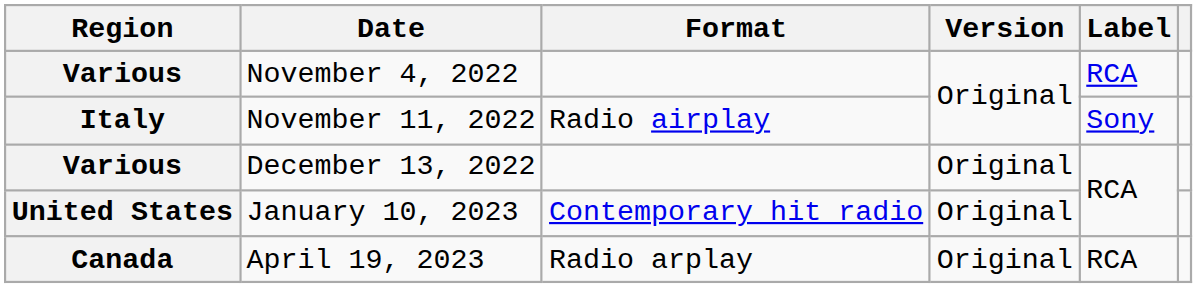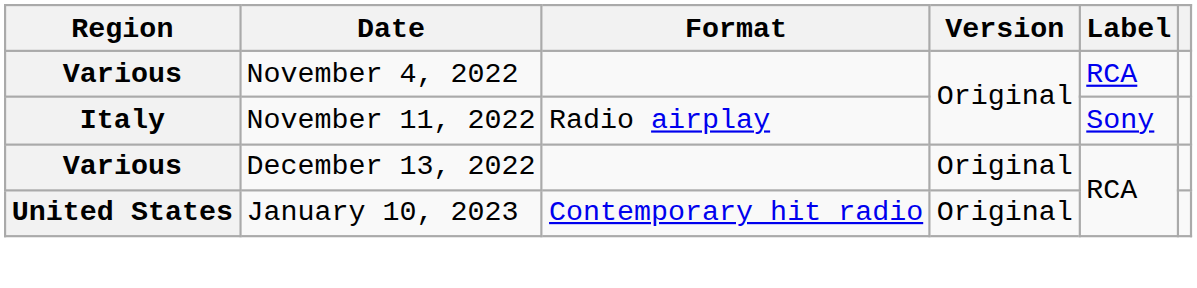- row: Canada | April 19, 2023 | Radio arplay | Original | RCA
